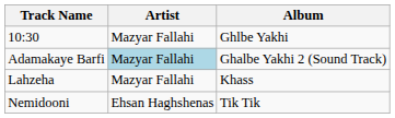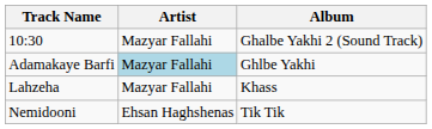10:30 | Album: Ghlbe Yakhi -> Ghalbe Yakhi 2 (Sound Track)
Adamakaye Barfi | Album: Ghalbe Yakhi 2 (Sound Track) -> Ghlbe Yakhi
